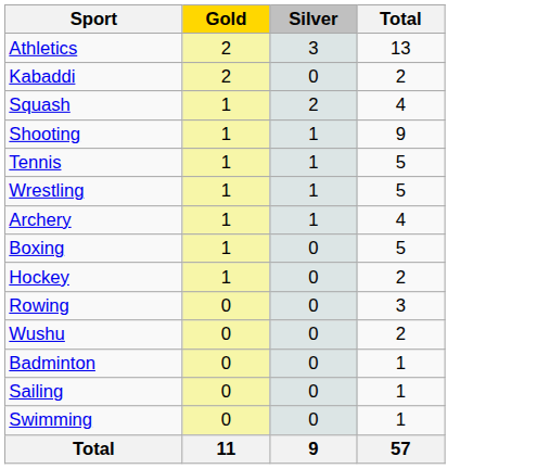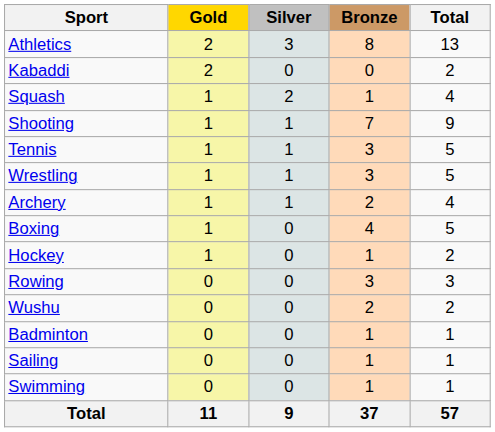+ column: Bronze | 8 | 0 | 1 | 7 | 3 | 3 | 2 | 4 | 1 | 3 | 2 | 1 | 1 | 1 | 37
